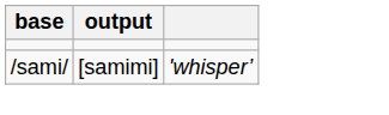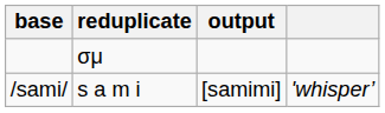+ column: reduplicate | σμ | s a m i
